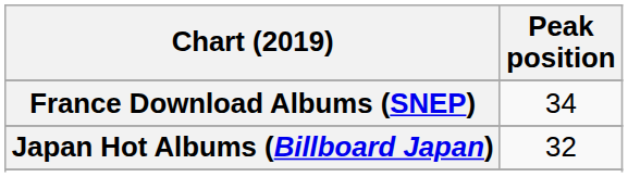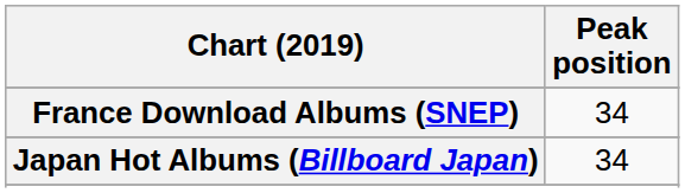Japan Hot Albums (Billboard Japan) | Peak position: 32 -> 34
